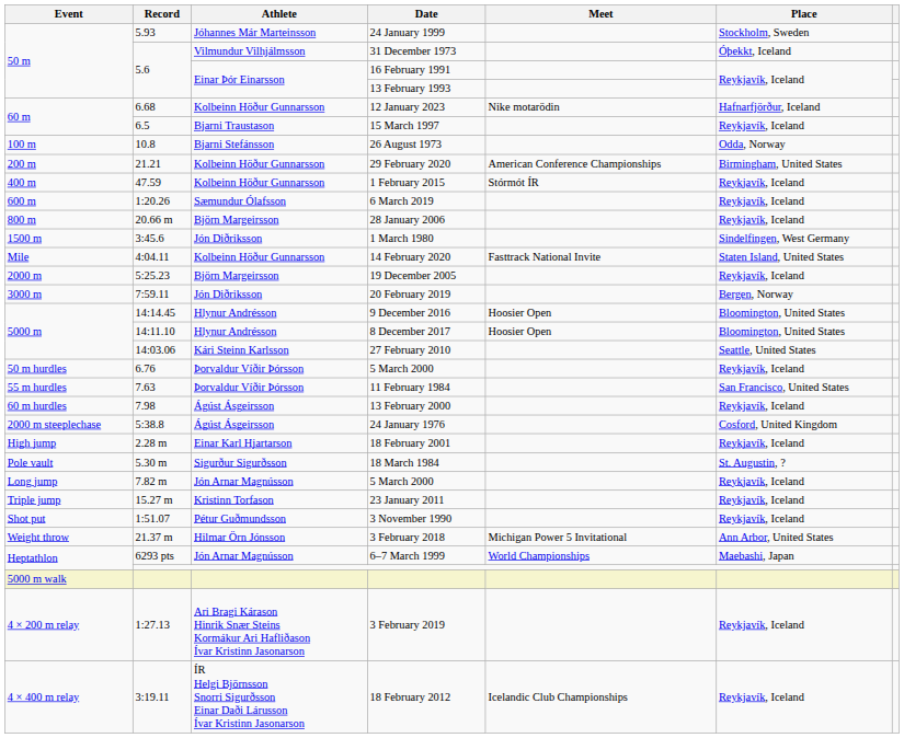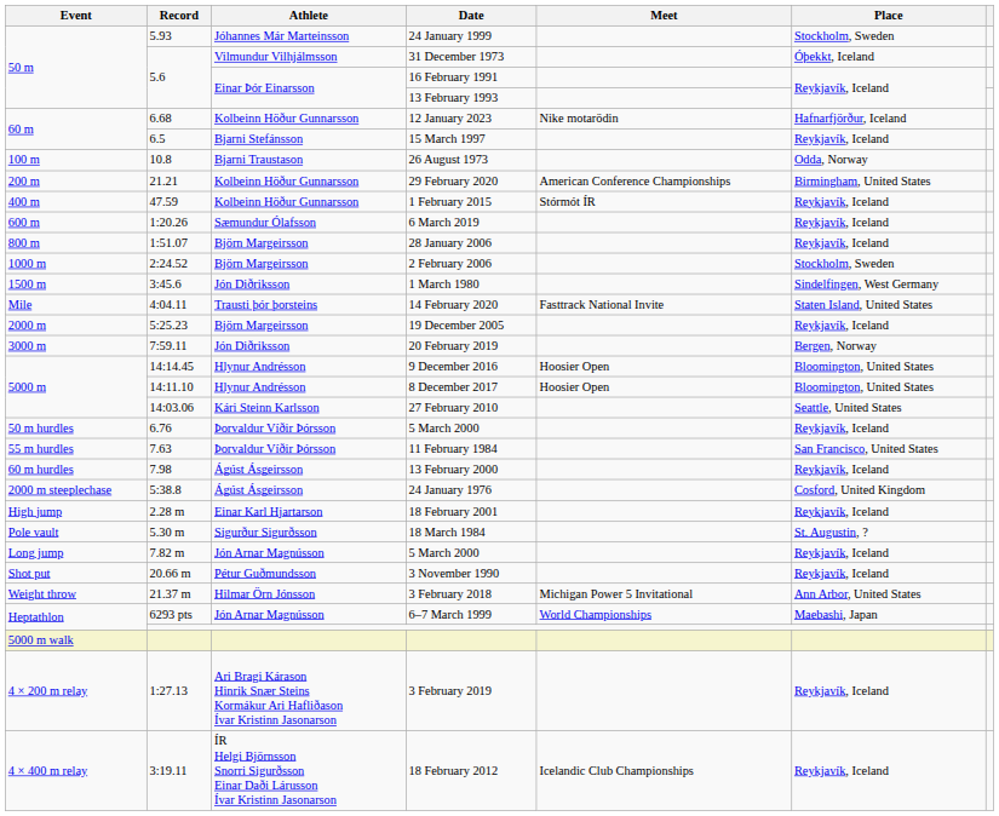15 March 1997 | Athlete: Bjarni Traustason -> Bjarni Stefánsson
26 August 1973 | Athlete: Bjarni Stefánsson -> Bjarni Traustason
28 January 2006 | Record: 20.66 m -> 1:51.07
+ row: 1000 m | 2:24.52 | Björn Margeirsson | 2 February 2006 | Stockholm, Sweden
14 February 2020 | Athlete: Kolbeinn Höður Gunnarsson -> Trausti þór þorsteins
- row: Triple jump | 15.27 m | Kristinn Torfason | 23 January 2011 | Reykjavík, Iceland
3 November 1990 | Record: 1:51.07 -> 20.66 m
